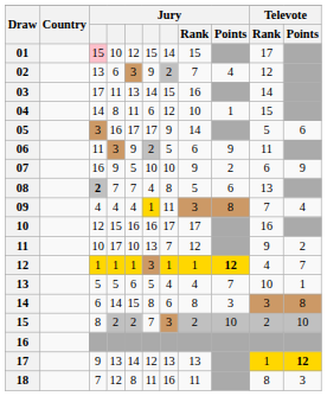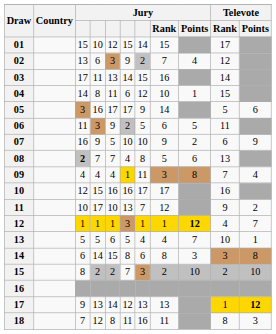01 | column 3: pink background -> no background
06 | Jury / Points: 9 -> 5
